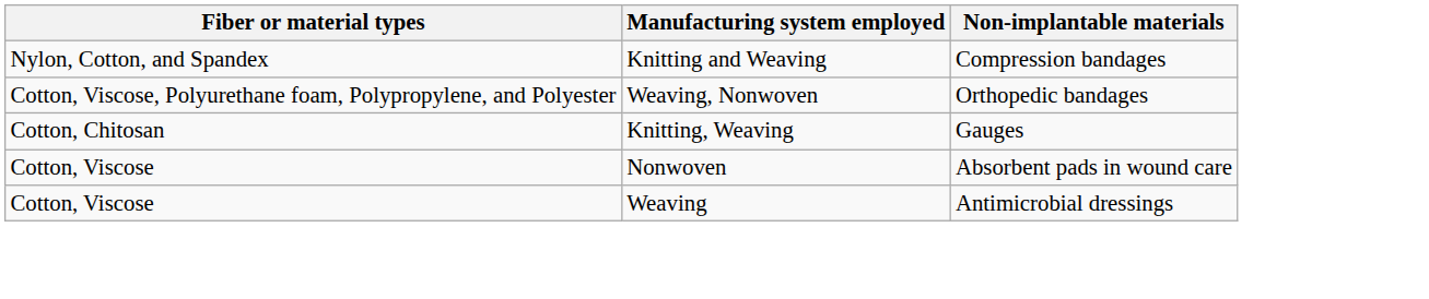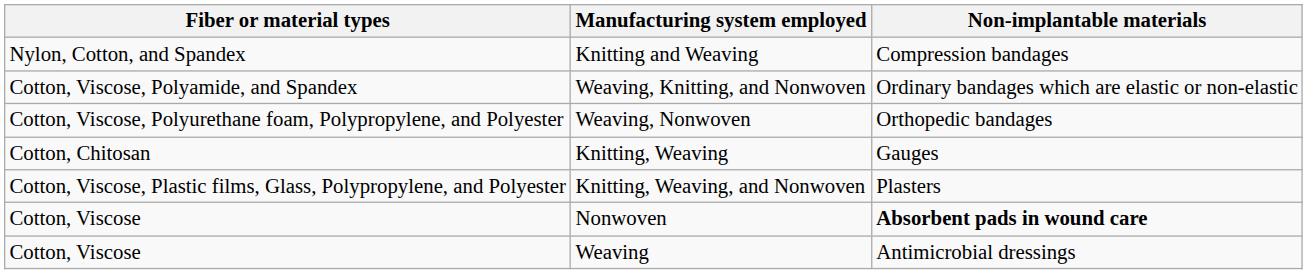+ row: Cotton, Viscose, Polyamide, and Spandex | Weaving, Knitting, and Nonwoven | Ordinary bandages which are elastic or non-elastic
+ row: Cotton, Viscose, Plastic films, Glass, Polypropylene, and Polyester | Knitting, Weaving, and Nonwoven | Plasters
Nonwoven | Non-implantable materials: normal -> bold
